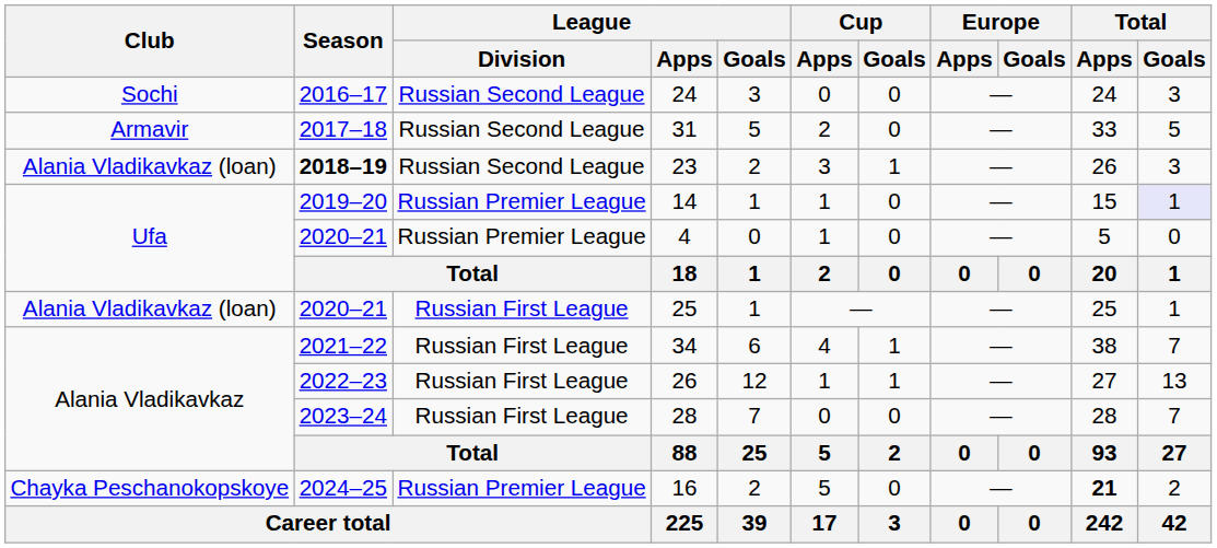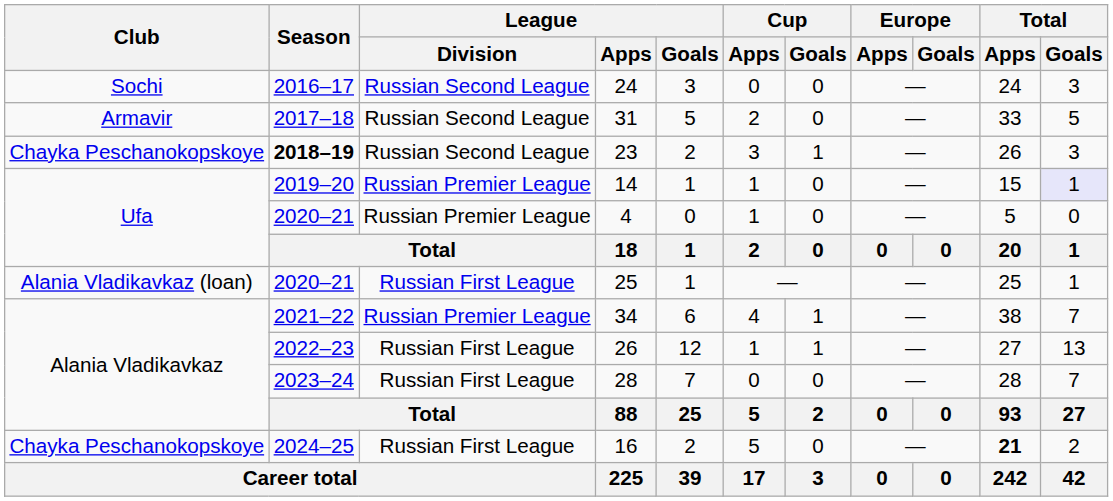23 | Club: Alania Vladikavkaz (loan) -> Chayka Peschanokopskoye
34 | League / Division: Russian First League -> Russian Premier League
16 | League / Division: Russian Premier League -> Russian First League
